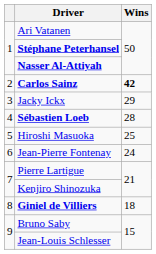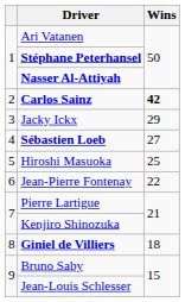Sébastien Loeb | Wins: 28 -> 27
Jean-Pierre Fontenay | Wins: 24 -> 22
